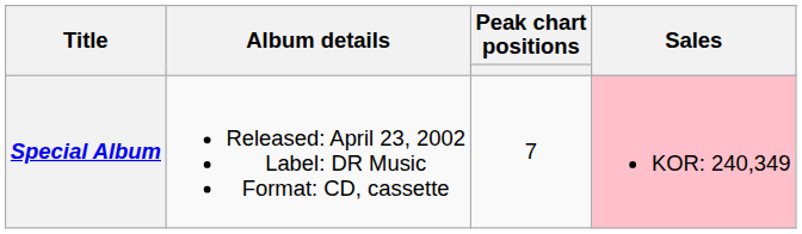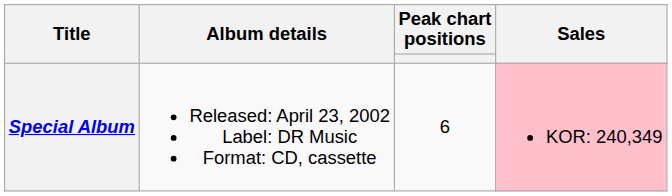Special Album | Peak chart positions: 7 -> 6
